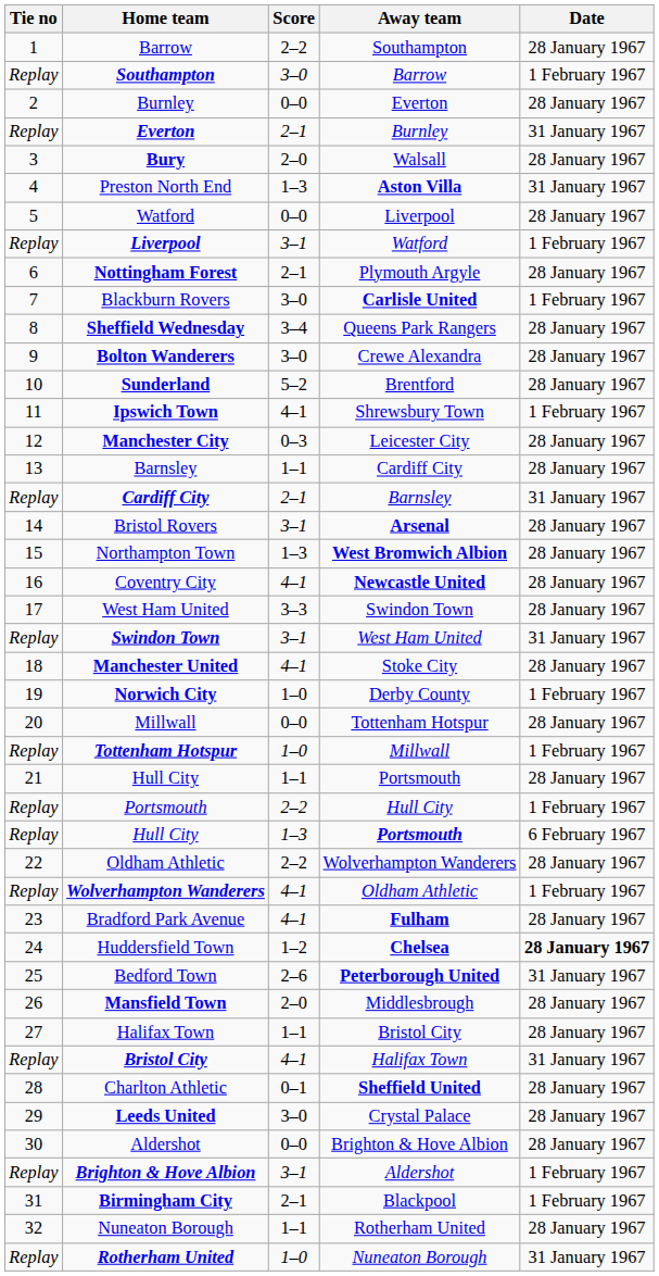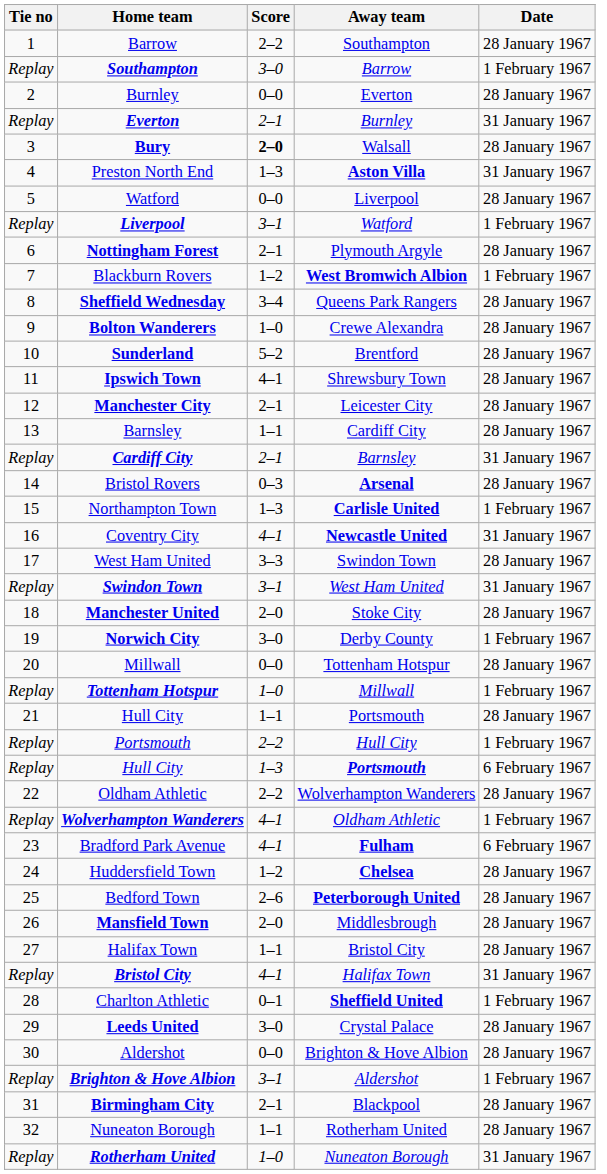Bury | Score: normal -> bold
Blackburn Rovers | Score: 3–0 -> 1–2
Blackburn Rovers | Away team: Carlisle United -> West Bromwich Albion
Bolton Wanderers | Score: 3–0 -> 1–0
Ipswich Town | Date: 1 February 1967 -> 28 January 1967
Manchester City | Score: 0–3 -> 2–1
Bristol Rovers | Score: 3–1 -> 0–3
Northampton Town | Away team: West Bromwich Albion -> Carlisle United
Northampton Town | Date: 28 January 1967 -> 1 February 1967
Coventry City | Date: 28 January 1967 -> 31 January 1967
Manchester United | Score: 4–1 -> 2–0
Norwich City | Score: 1–0 -> 3–0
Bradford Park Avenue | Date: 28 January 1967 -> 6 February 1967
Huddersfield Town | Date: bold -> normal
Bedford Town | Date: 31 January 1967 -> 28 January 1967
Charlton Athletic | Date: 28 January 1967 -> 1 February 1967
Birmingham City | Date: 1 February 1967 -> 28 January 1967
